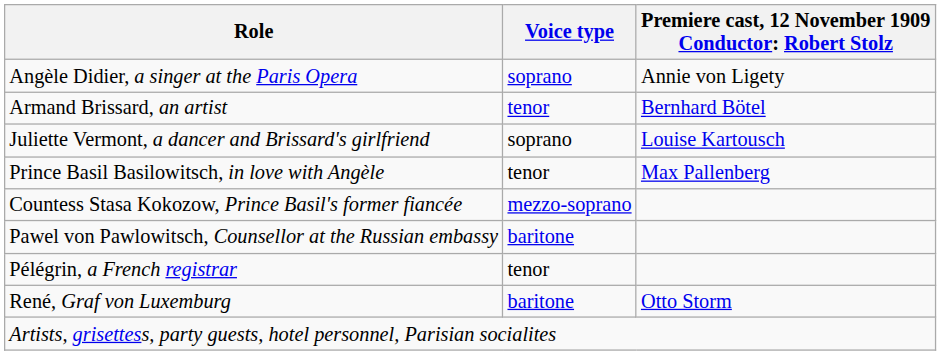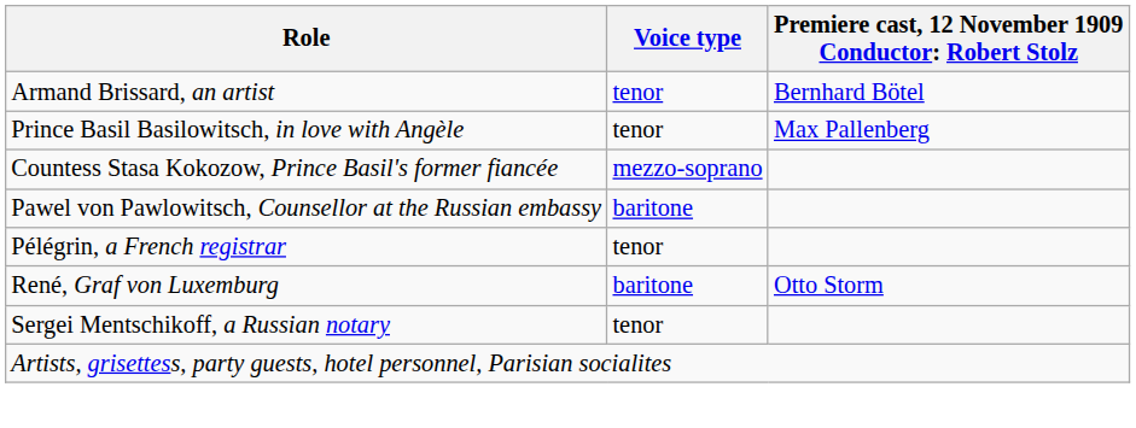- row: Angèle Didier, a singer at the Paris Opera | soprano | Annie von Ligety
- row: Juliette Vermont, a dancer and Brissard's girlfriend | soprano | Louise Kartousch
+ row: Sergei Mentschikoff, a Russian notary | tenor
